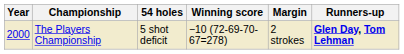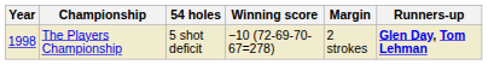The Players Championship | Year: 2000 -> 1998
